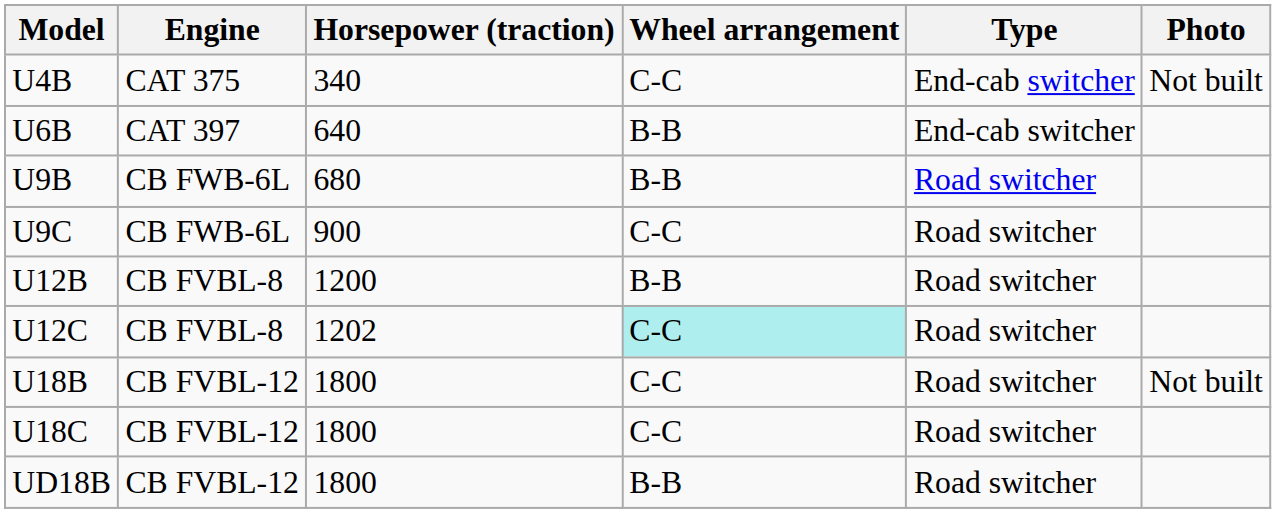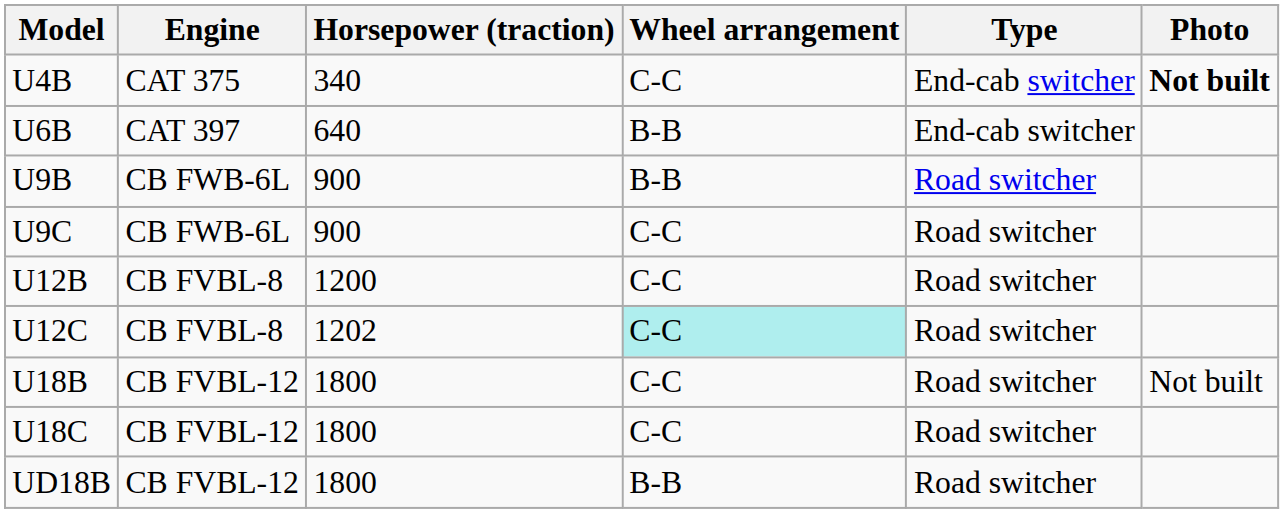U4B | Photo: normal -> bold
U9B | Horsepower (traction): 680 -> 900
U12B | Wheel arrangement: B-B -> C-C
